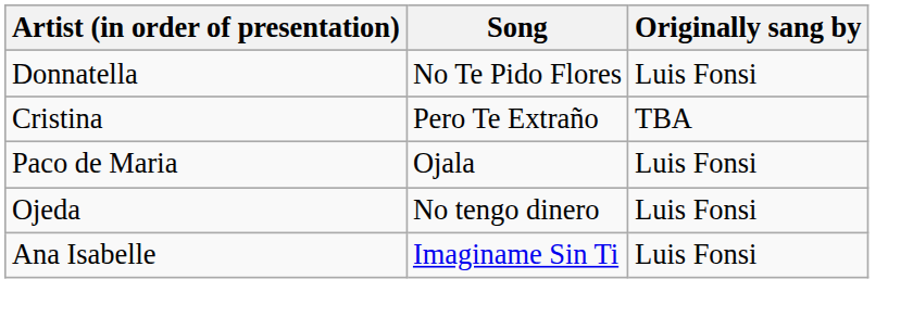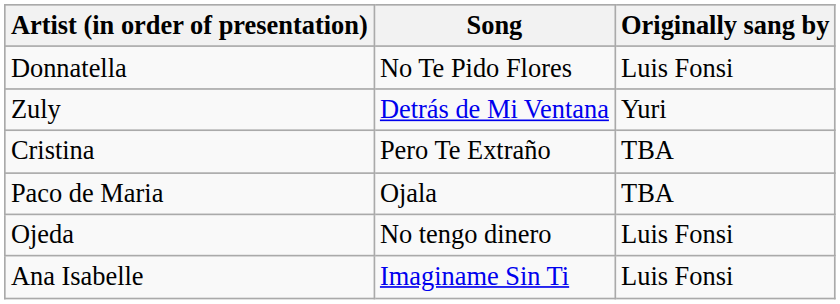+ row: Zuly | Detrás de Mi Ventana | Yuri
Paco de Maria | Originally sang by: Luis Fonsi -> TBA
